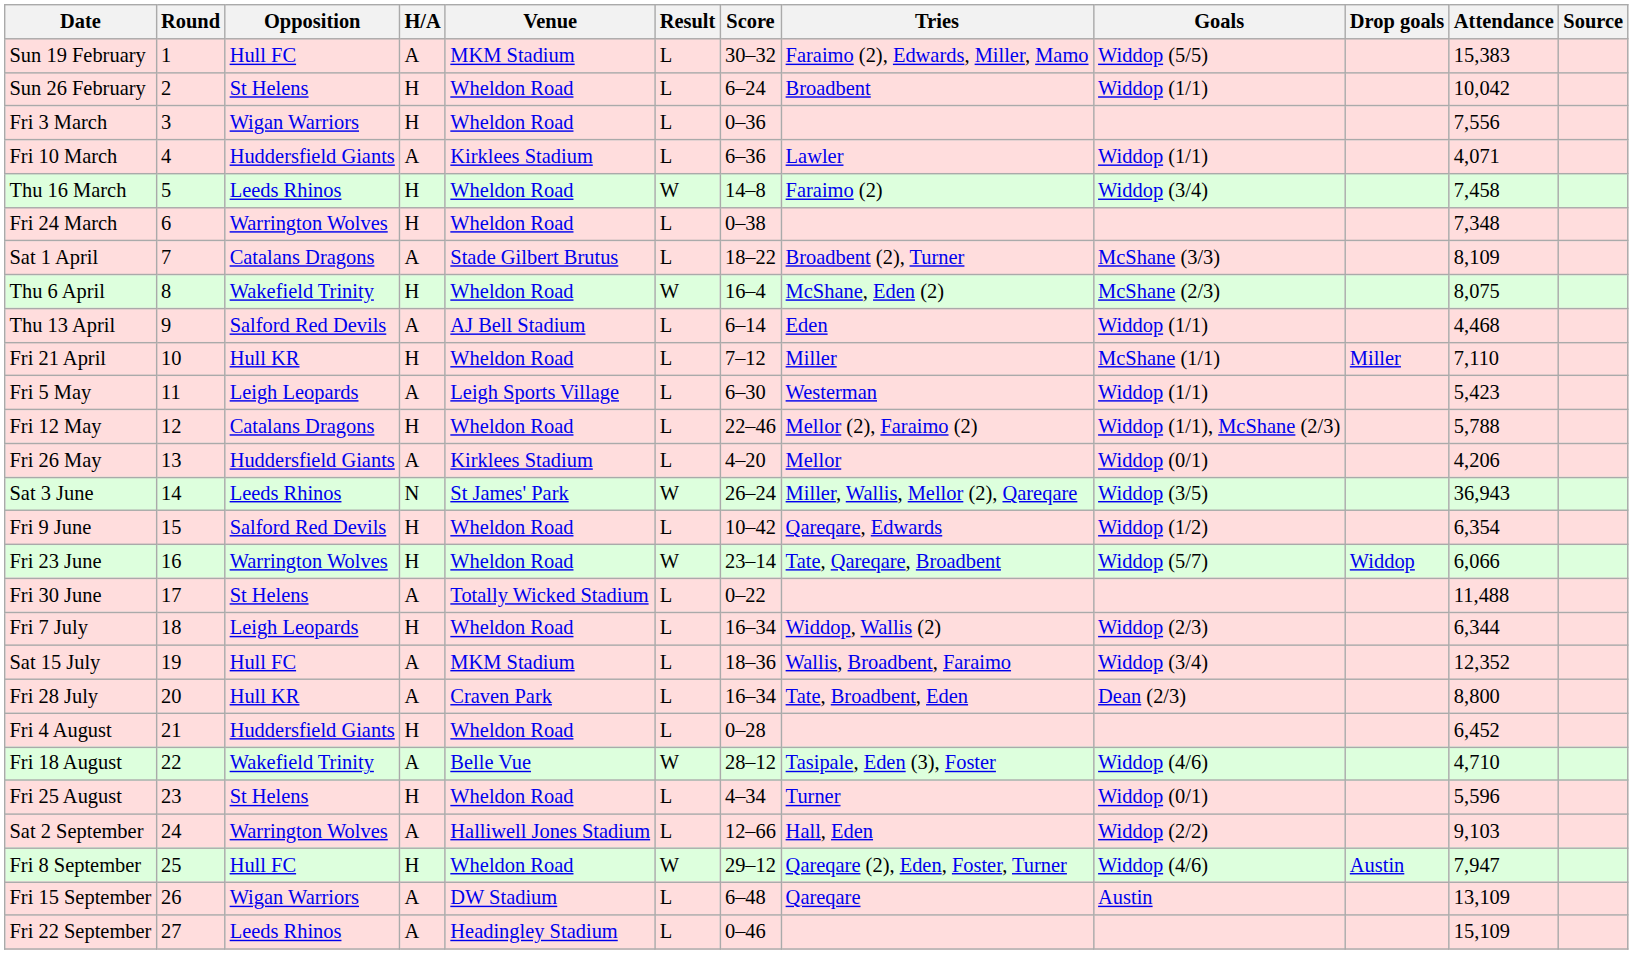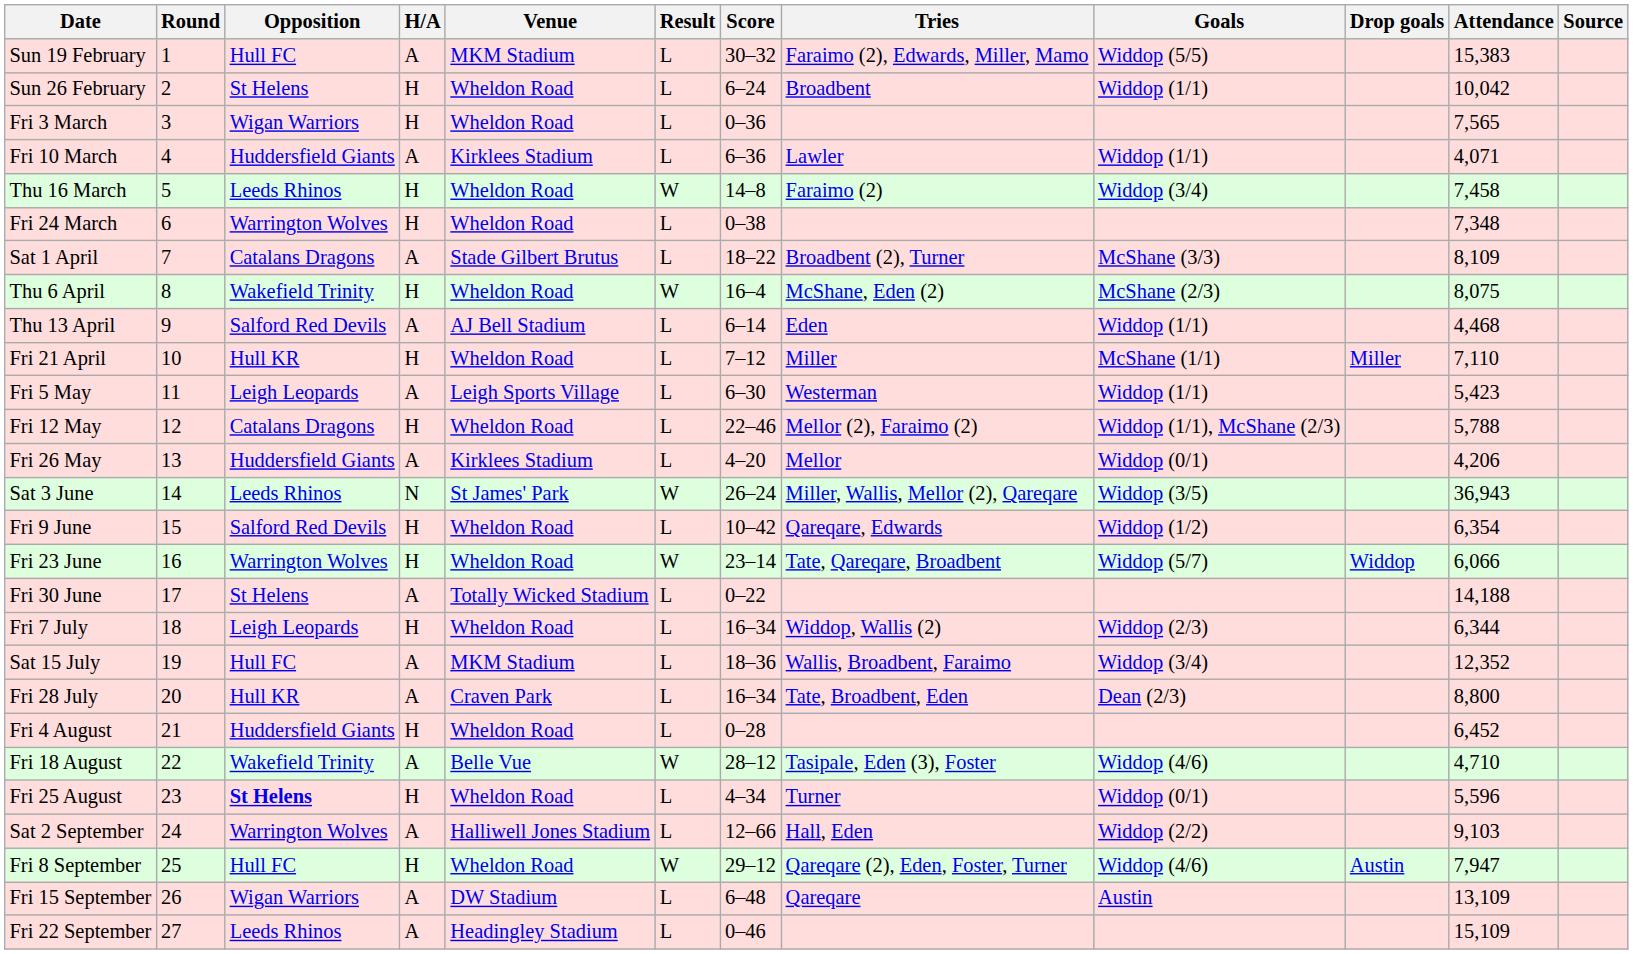Fri 3 March | Attendance: 7,556 -> 7,565
Fri 30 June | Attendance: 11,488 -> 14,188
Fri 25 August | Opposition: normal -> bold
